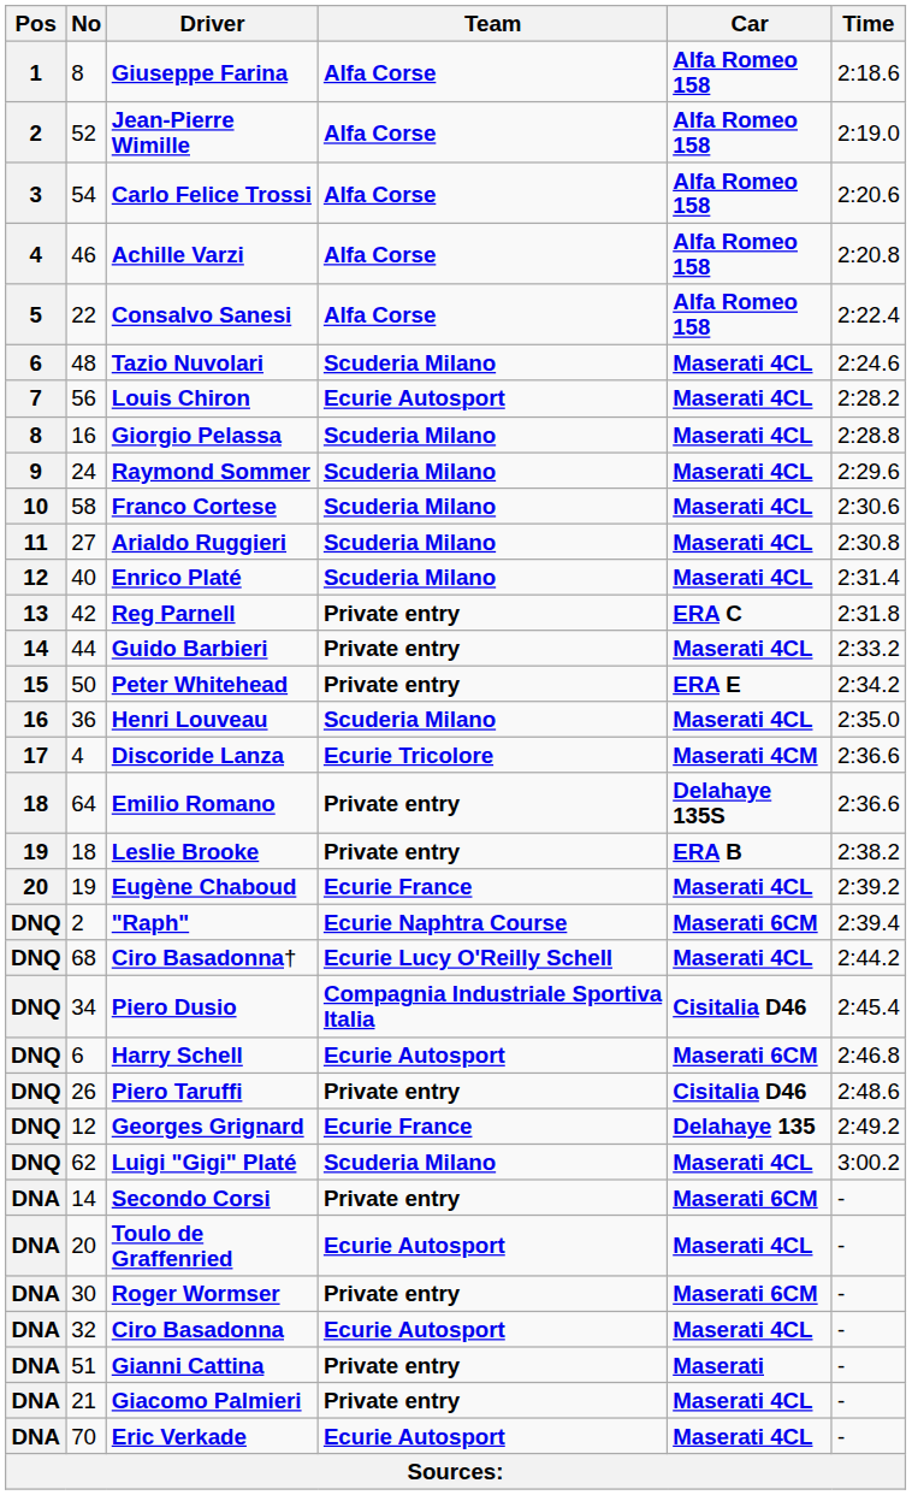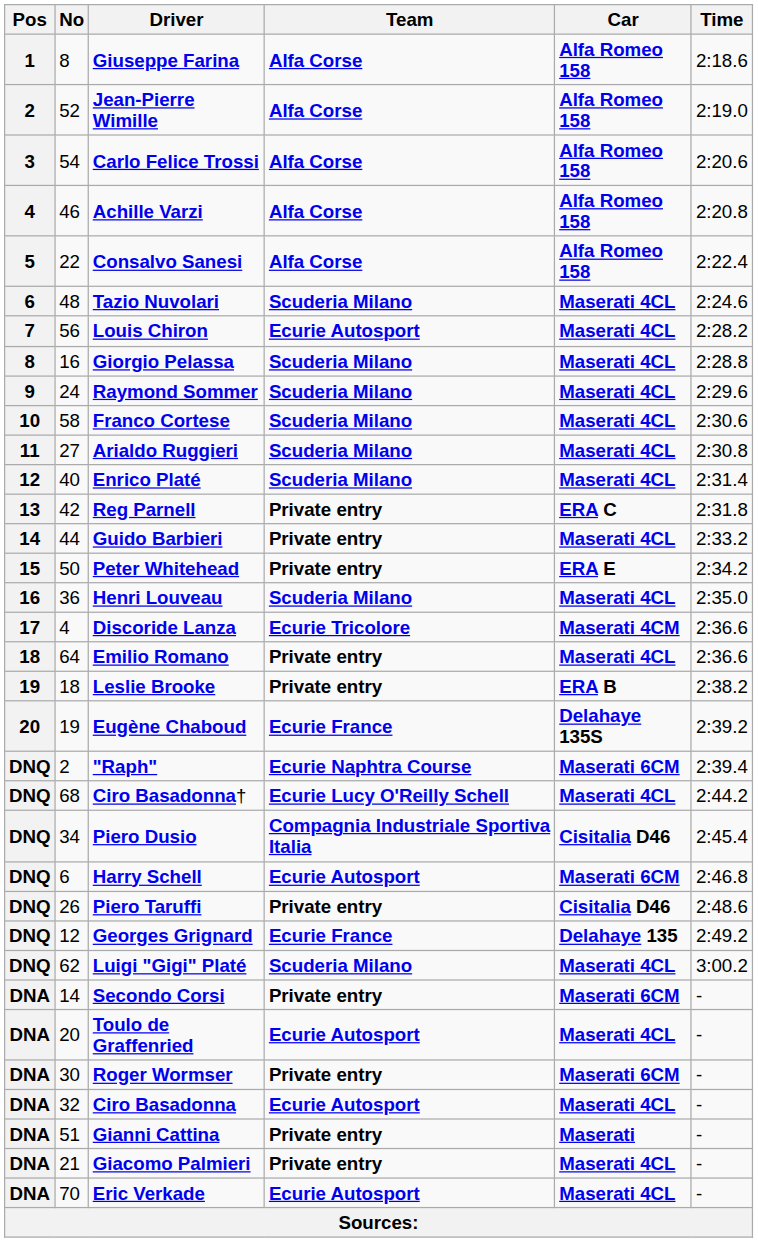Emilio Romano | Car: Delahaye 135S -> Maserati 4CL
Eugène Chaboud | Car: Maserati 4CL -> Delahaye 135S
